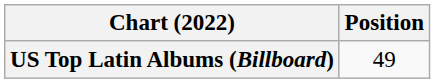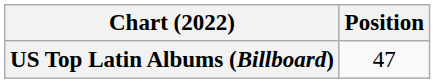US Top Latin Albums (Billboard) | Position: 49 -> 47
